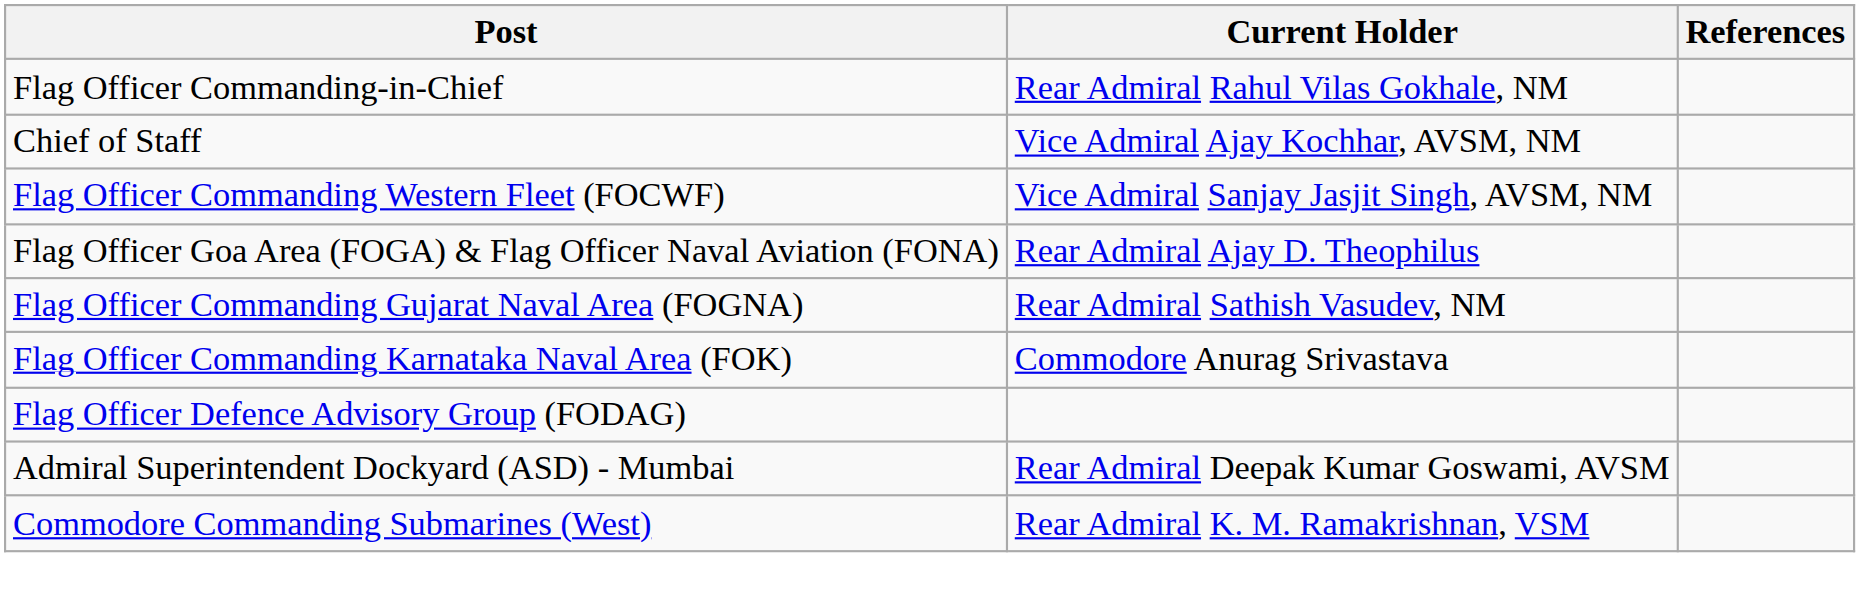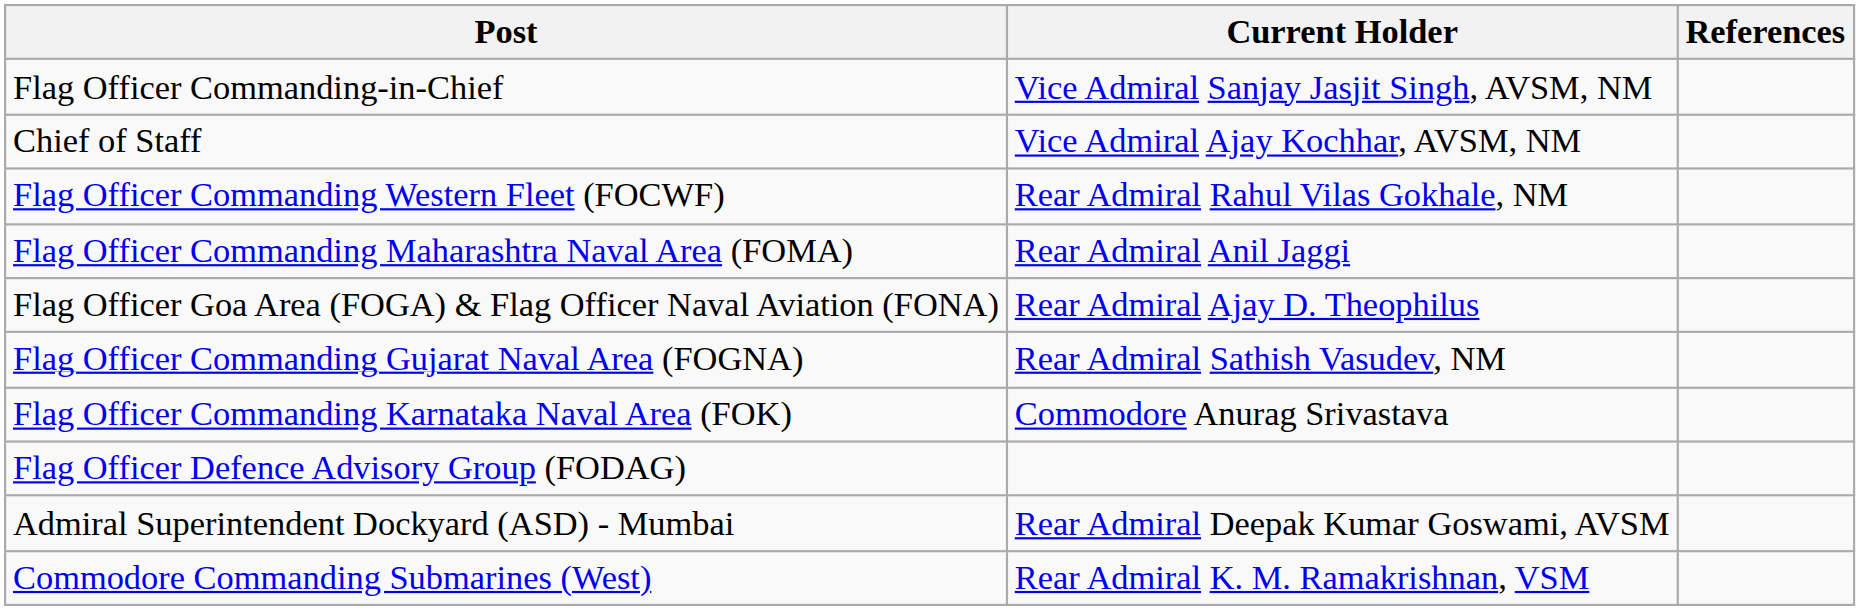Flag Officer Commanding-in-Chief | Current Holder: Rear Admiral Rahul Vilas Gokhale, NM -> Vice Admiral Sanjay Jasjit Singh, AVSM, NM
Flag Officer Commanding Western Fleet (FOCWF) | Current Holder: Vice Admiral Sanjay Jasjit Singh, AVSM, NM -> Rear Admiral Rahul Vilas Gokhale, NM
+ row: Flag Officer Commanding Maharashtra Naval Area (FOMA) | Rear Admiral Anil Jaggi
